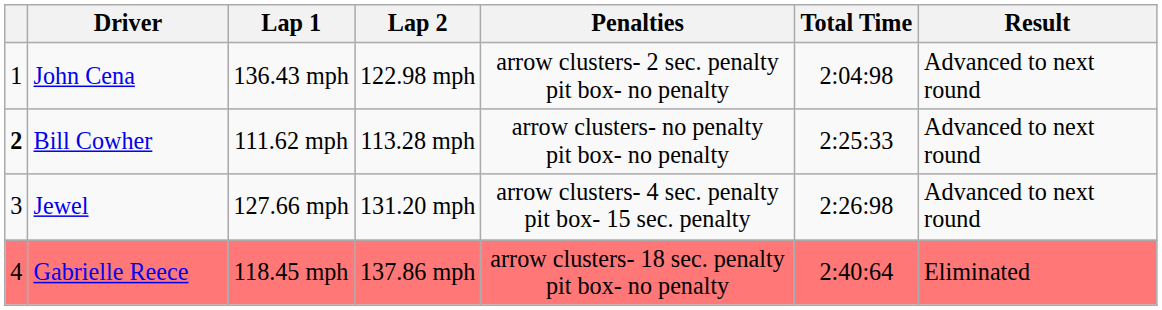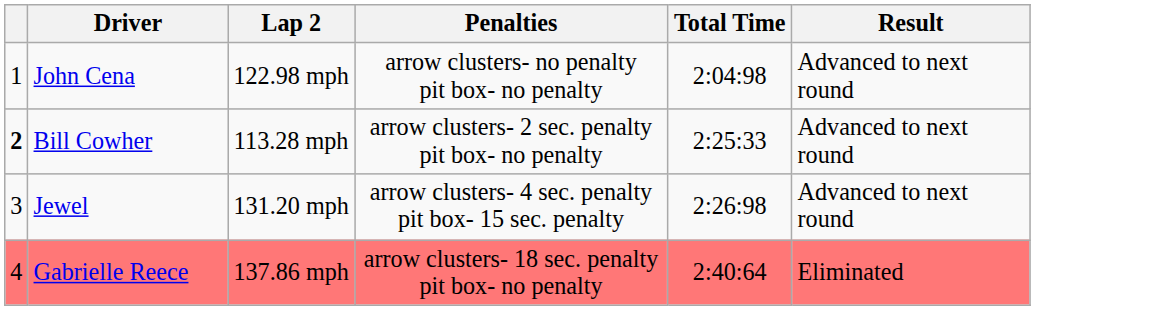- column: Lap 1 | 136.43 mph | 111.62 mph | 127.66 mph | 118.45 mph
John Cena | Penalties: arrow clusters- 2 sec. penalty pit box- no penalty -> arrow clusters- no penalty pit box- no penalty
Bill Cowher | Penalties: arrow clusters- no penalty pit box- no penalty -> arrow clusters- 2 sec. penalty pit box- no penalty
